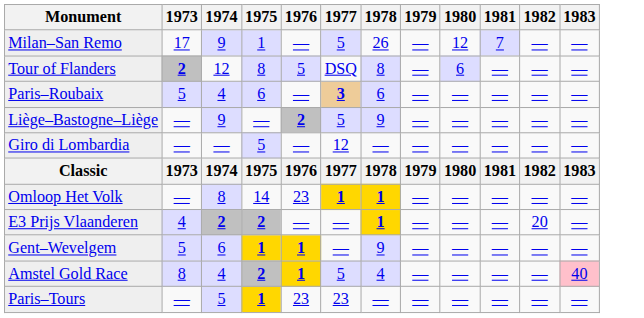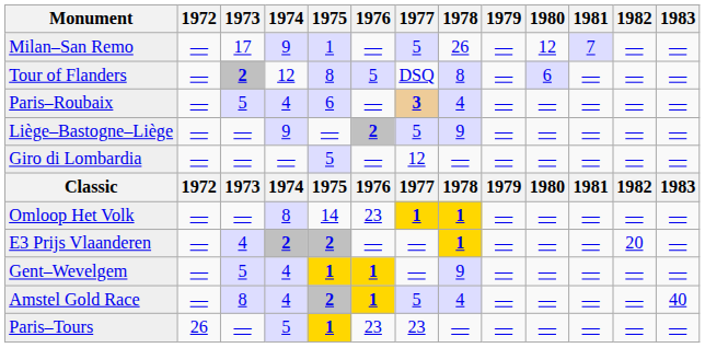+ column: 1972 | — | — | — | — | — | 1972 | — | — | — | — | 26
Paris–Roubaix | 1978: 6 -> 4
Gent–Wevelgem | 1974: 6 -> 4
Amstel Gold Race | 1983: pink background -> no background
